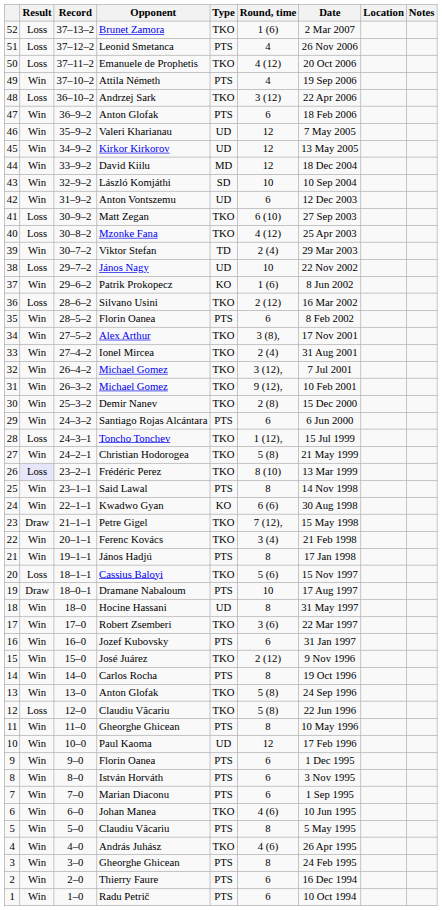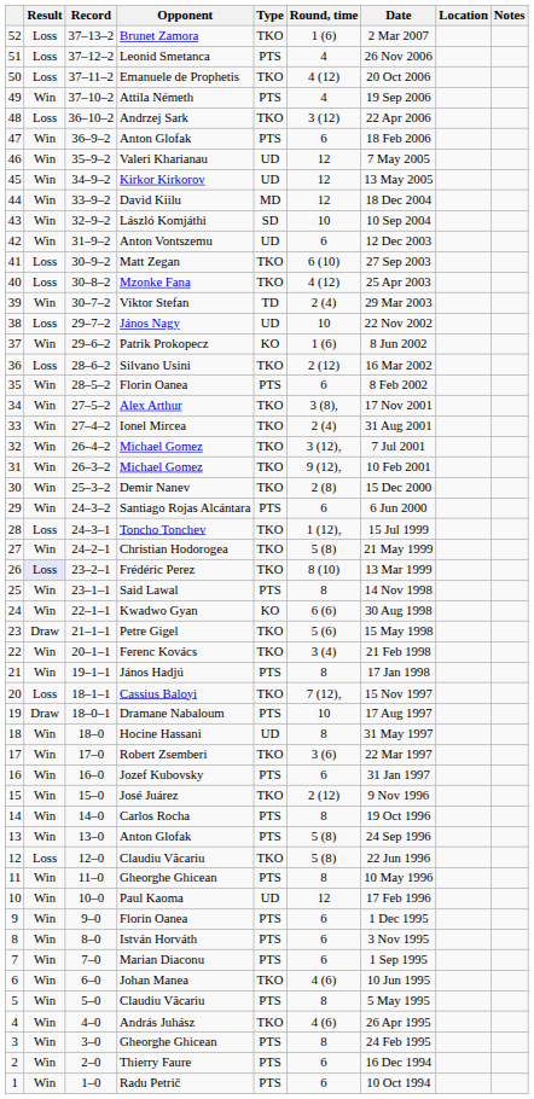Petre Gigel | Round, time: 7 (12), -> 5 (6)
Cassius Baloyi | Round, time: 5 (6) -> 7 (12),
13 / Anton Glofak | Type: TKO -> PTS
